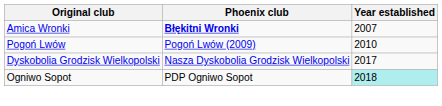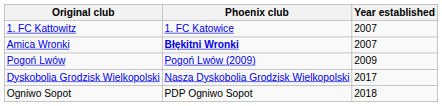+ row: 1. FC Kattowitz | 1. FC Katowice | 2007
Pogoń Lwów | Year established: 2010 -> 2009
Ogniwo Sopot | Year established: paleturquoise background -> no background
